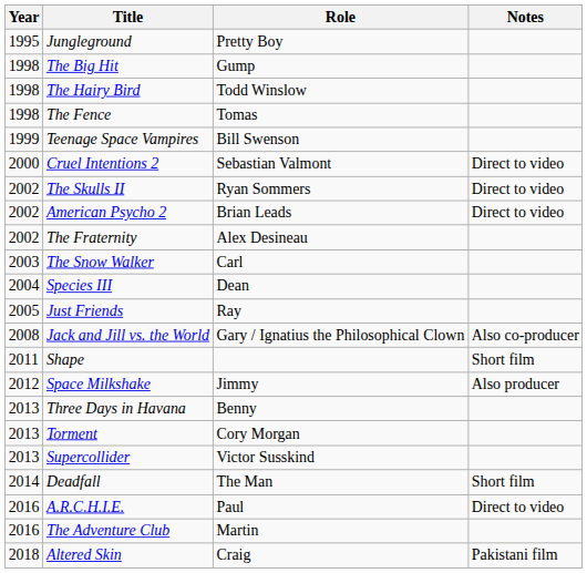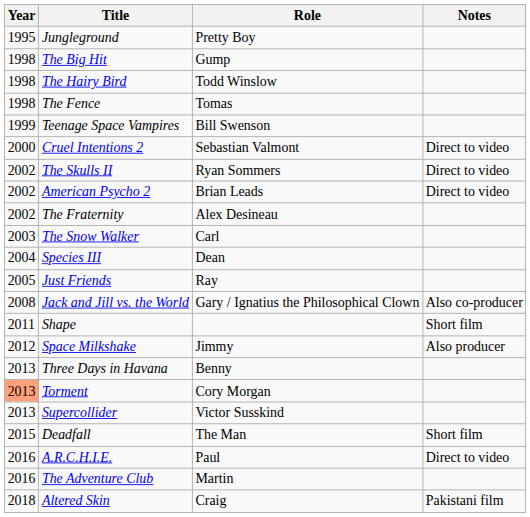Torment | Year: no background -> lightsalmon background
Deadfall | Year: 2014 -> 2015
